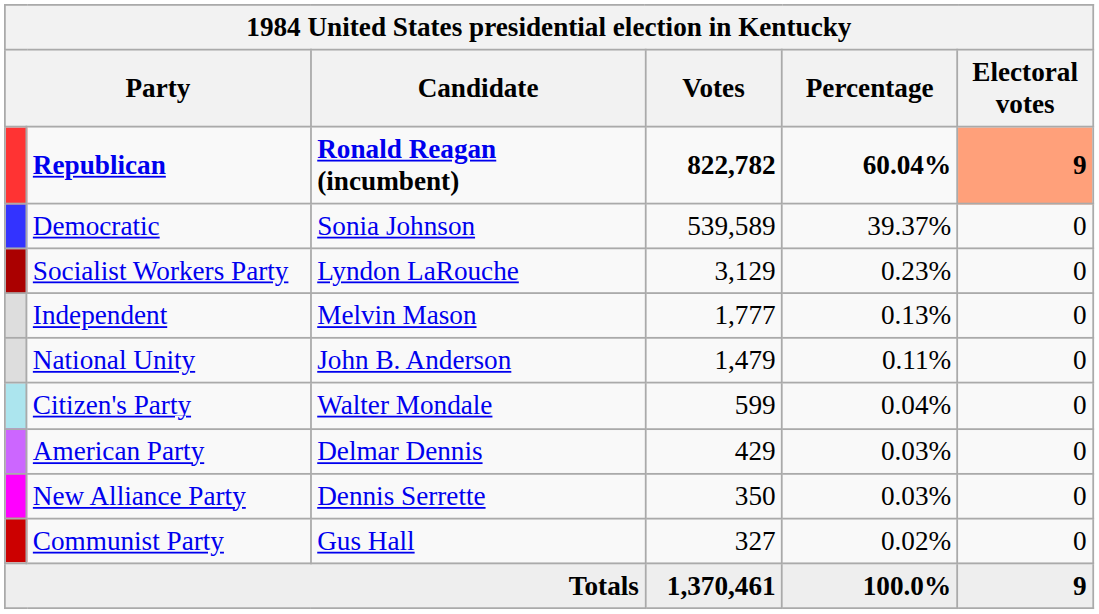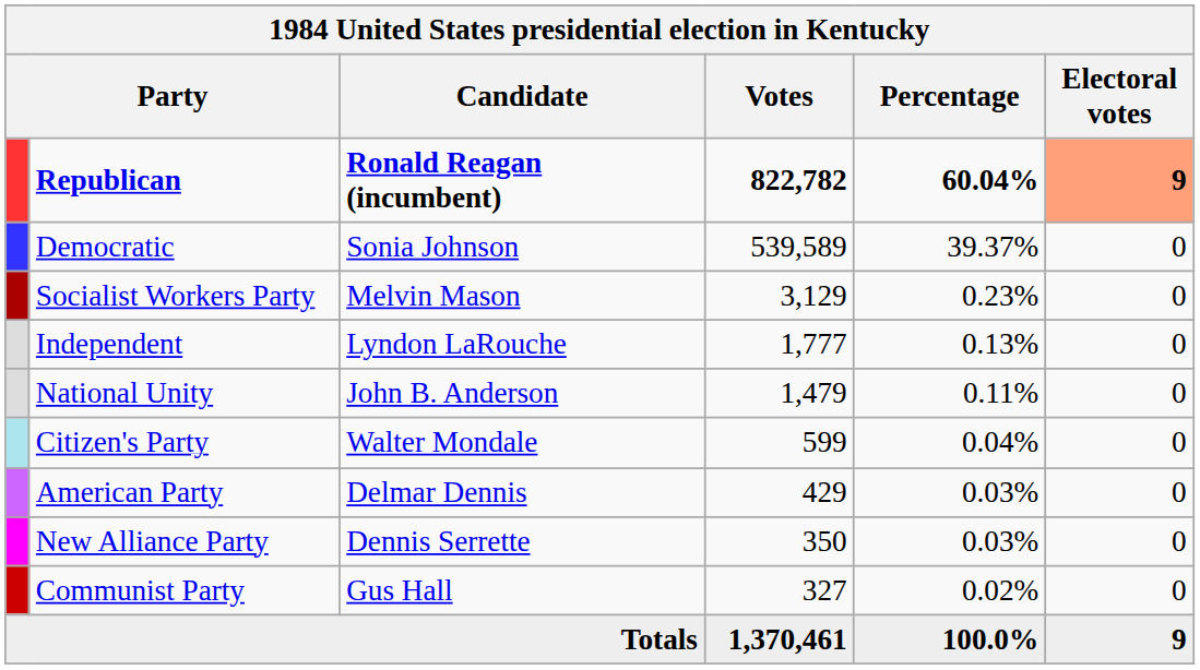Socialist Workers Party | Candidate: Lyndon LaRouche -> Melvin Mason
Independent | Candidate: Melvin Mason -> Lyndon LaRouche
